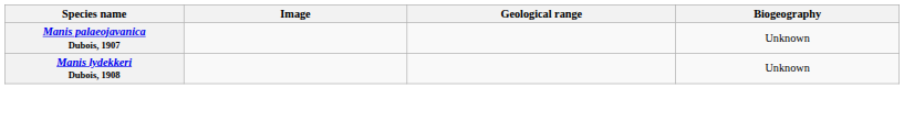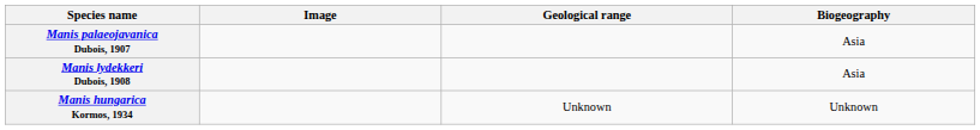Manis palaeojavanica Dubois, 1907 | Biogeography: Unknown -> Asia
Manis lydekkeri Dubois, 1908 | Biogeography: Unknown -> Asia
+ row: Manis hungarica Kormos, 1934 | Unknown | Unknown
